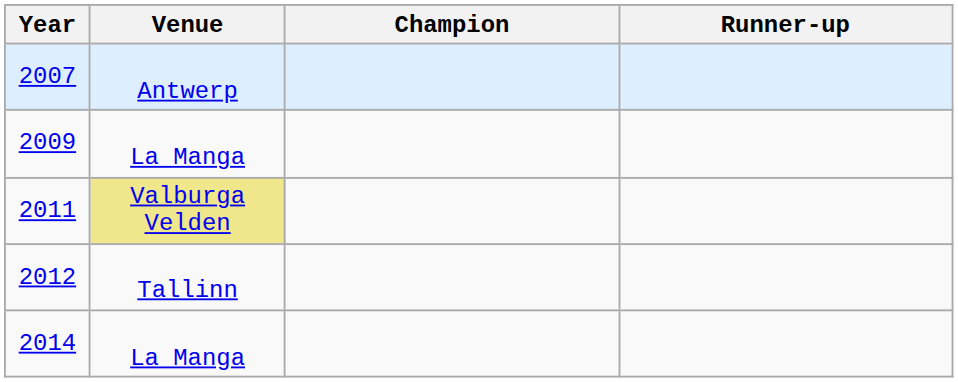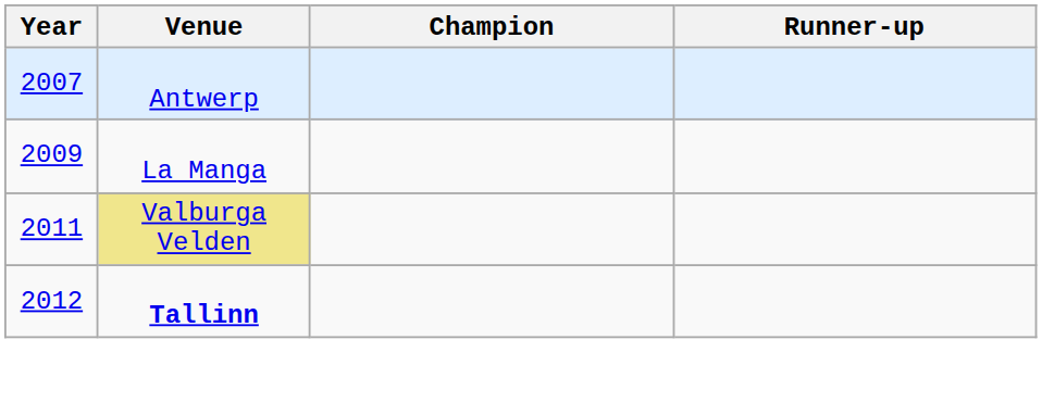2012 | Venue: normal -> bold
- row: 2014 | La Manga
